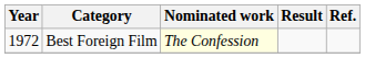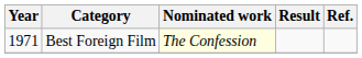Best Foreign Film | Year: 1972 -> 1971
